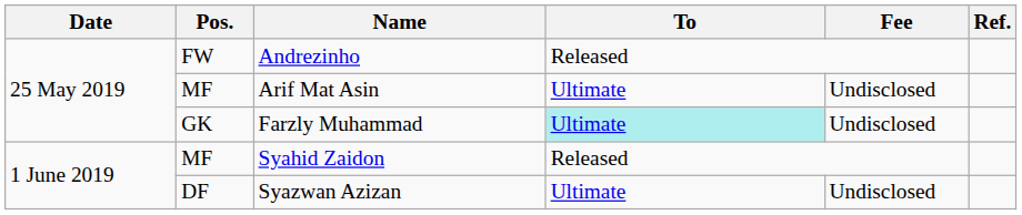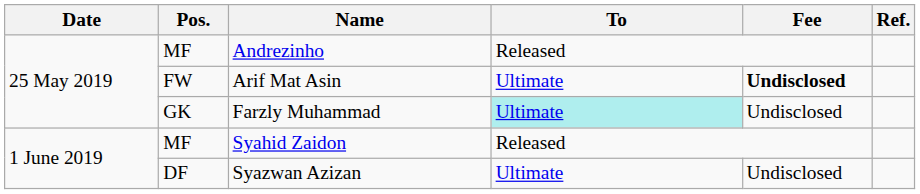Andrezinho | Pos.: FW -> MF
Arif Mat Asin | Pos.: MF -> FW
Arif Mat Asin | Fee: normal -> bold
